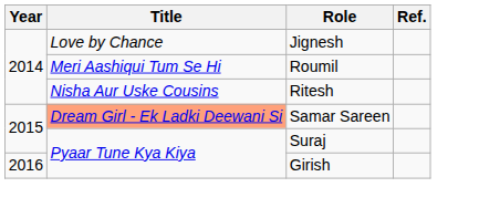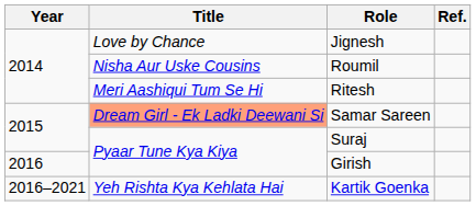Roumil | Title: Meri Aashiqui Tum Se Hi -> Nisha Aur Uske Cousins
Ritesh | Title: Nisha Aur Uske Cousins -> Meri Aashiqui Tum Se Hi
+ row: 2016–2021 | Yeh Rishta Kya Kehlata Hai | Kartik Goenka
